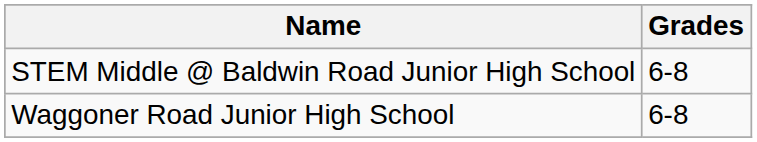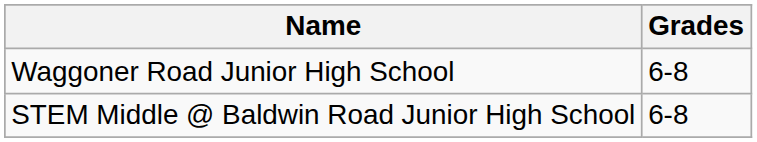rows swapped: STEM Middle @ Baldwin Road Junior High School <-> Waggoner Road Junior High School
